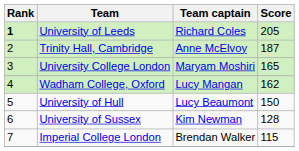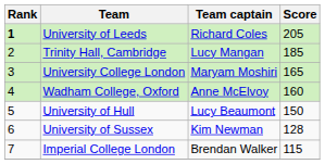Trinity Hall, Cambridge | Team captain: Anne McElvoy -> Lucy Mangan
Trinity Hall, Cambridge | Score: 187 -> 185
Wadham College, Oxford | Team captain: Lucy Mangan -> Anne McElvoy
Wadham College, Oxford | Score: 162 -> 160
